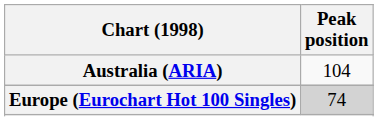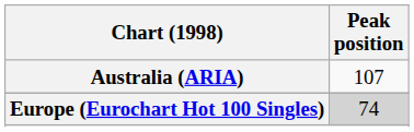Australia (ARIA) | Peak position: 104 -> 107
